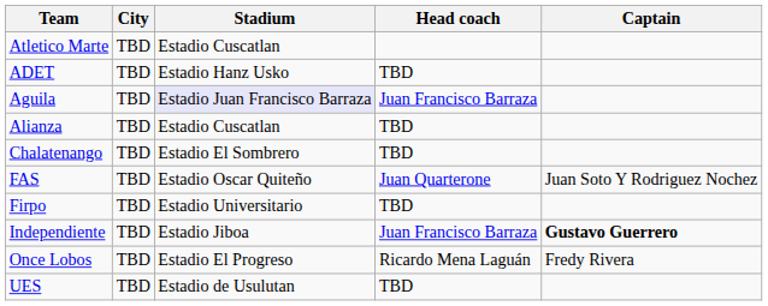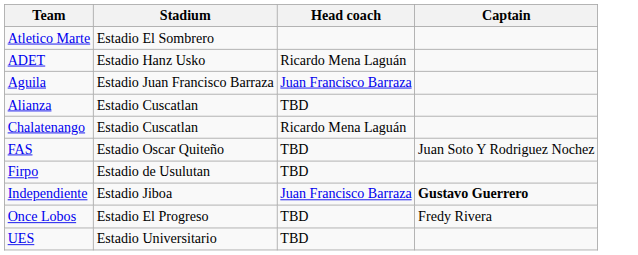- column: City | TBD | TBD | TBD | TBD | TBD | TBD | TBD | TBD | TBD | TBD
Atletico Marte | Stadium: Estadio Cuscatlan -> Estadio El Sombrero
ADET | Head coach: TBD -> Ricardo Mena Laguán
Aguila | Stadium: lavender background -> no background
Chalatenango | Stadium: Estadio El Sombrero -> Estadio Cuscatlan
Chalatenango | Head coach: TBD -> Ricardo Mena Laguán
FAS | Head coach: Juan Quarterone -> TBD
Firpo | Stadium: Estadio Universitario -> Estadio de Usulutan
Once Lobos | Head coach: Ricardo Mena Laguán -> TBD
UES | Stadium: Estadio de Usulutan -> Estadio Universitario
